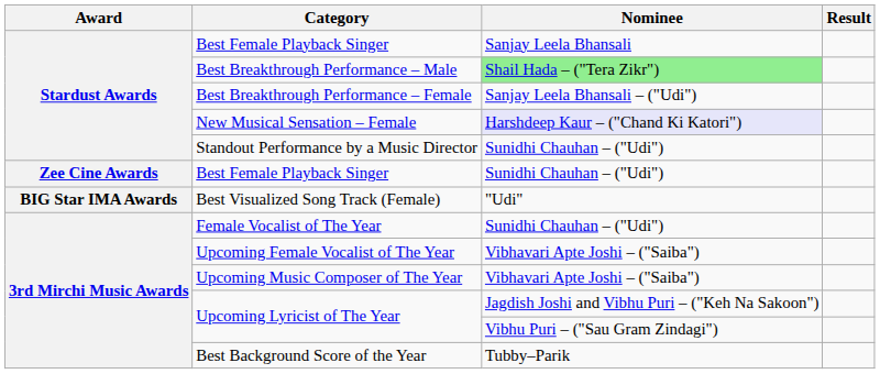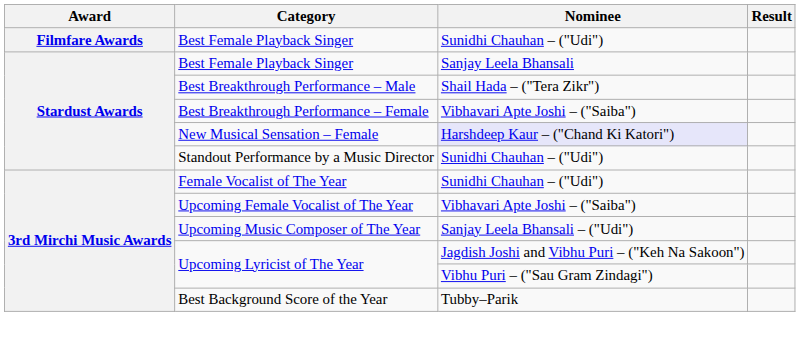+ row: Filmfare Awards | Best Female Playback Singer | Sunidhi Chauhan – ("Udi")
Best Breakthrough Performance – Male | Nominee: lightgreen background -> no background
Best Breakthrough Performance – Female | Nominee: Sanjay Leela Bhansali – ("Udi") -> Vibhavari Apte Joshi – ("Saiba")
- row: Zee Cine Awards | Best Female Playback Singer | Sunidhi Chauhan – ("Udi")
- row: BIG Star IMA Awards | Best Visualized Song Track (Female) | "Udi"
Upcoming Music Composer of The Year | Nominee: Vibhavari Apte Joshi – ("Saiba") -> Sanjay Leela Bhansali – ("Udi")
